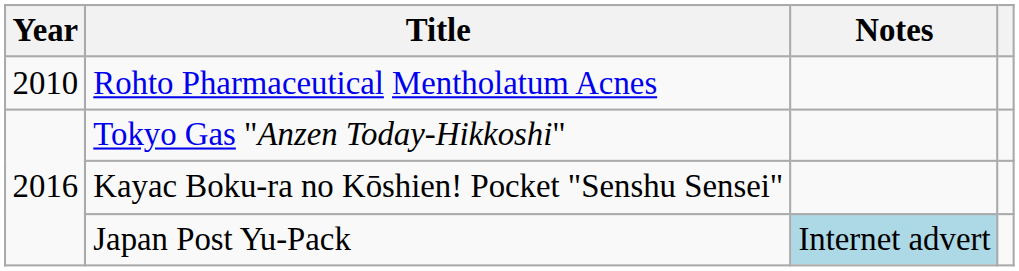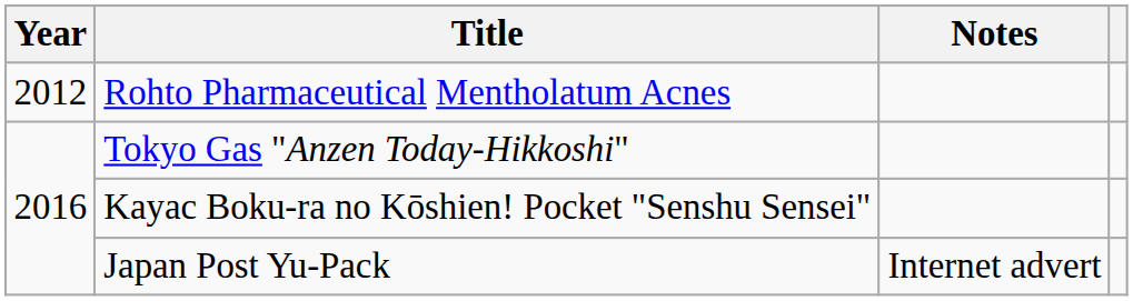Rohto Pharmaceutical Mentholatum Acnes | Year: 2010 -> 2012
Japan Post Yu-Pack | Notes: lightblue background -> no background
